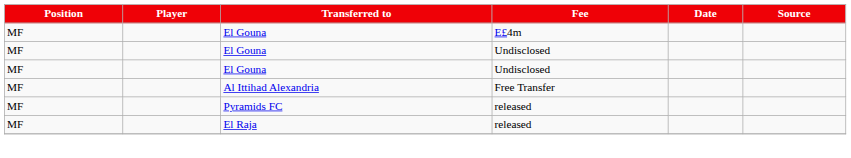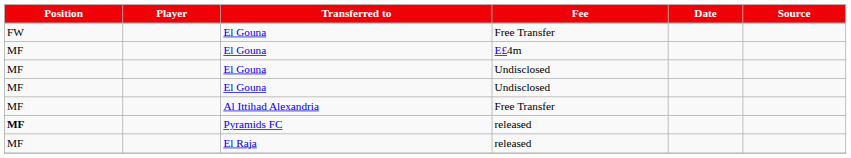+ row: FW | El Gouna | Free Transfer
Pyramids FC | Position: normal -> bold
